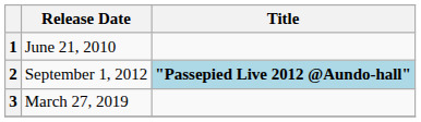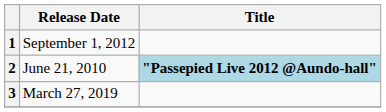1 | Release Date: June 21, 2010 -> September 1, 2012
2 | Release Date: September 1, 2012 -> June 21, 2010
